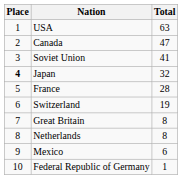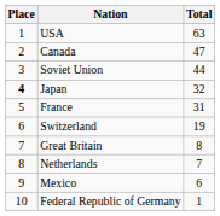Soviet Union | Total: 41 -> 44
France | Total: 28 -> 31
Netherlands | Total: 8 -> 7
